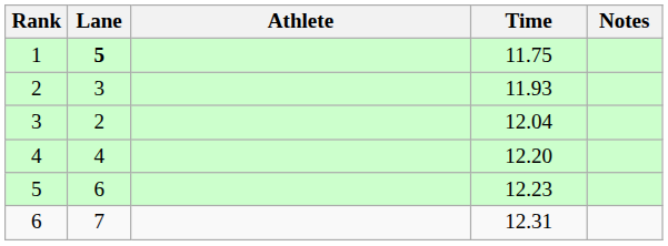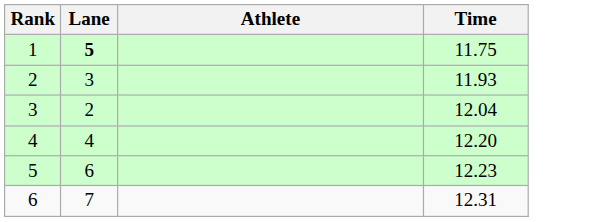- column: Notes
